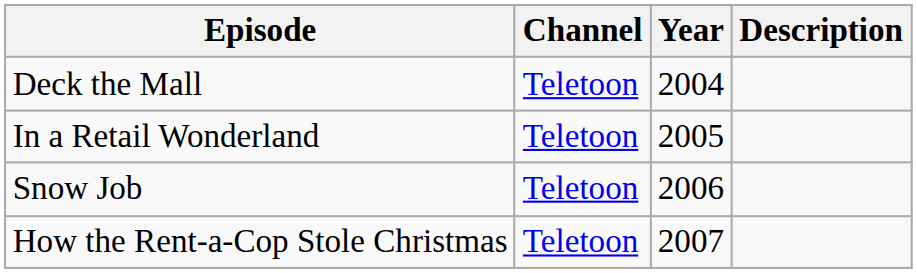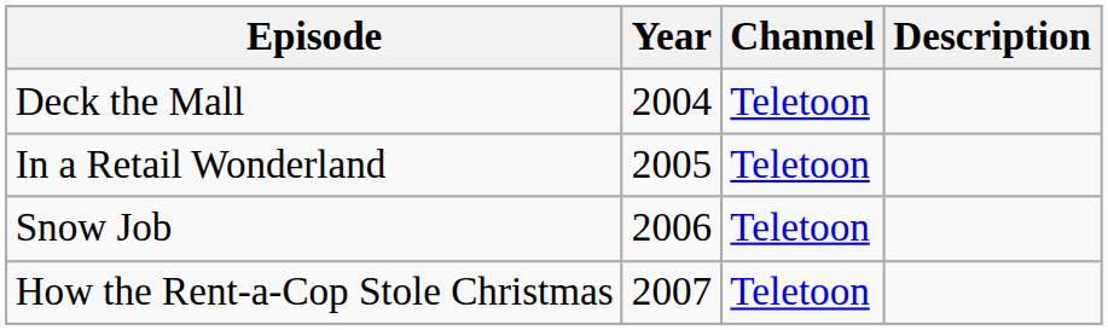columns swapped: Year <-> Channel
